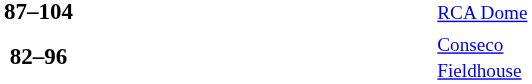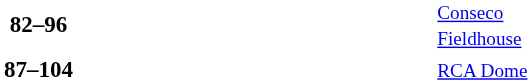rows swapped: 87–104 <-> 82–96
